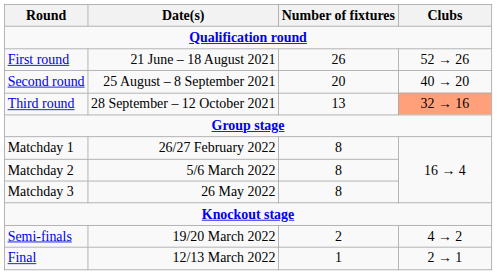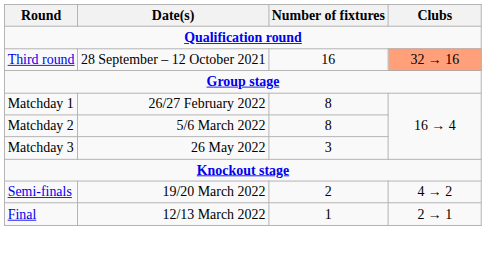- row: First round | 21 June – 18 August 2021 | 26 | 52 → 26
- row: Second round | 25 August – 8 September 2021 | 20 | 40 → 20
Third round | Number of fixtures: 13 -> 16
Matchday 3 | Number of fixtures: 8 -> 3
